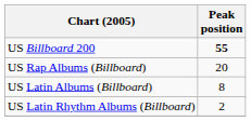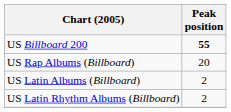US Latin Albums (Billboard) | Peak position: 8 -> 2
